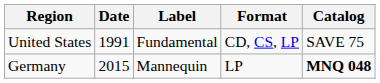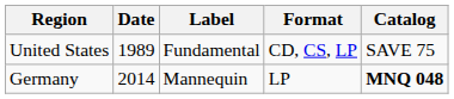United States | Date: 1991 -> 1989
Germany | Date: 2015 -> 2014
